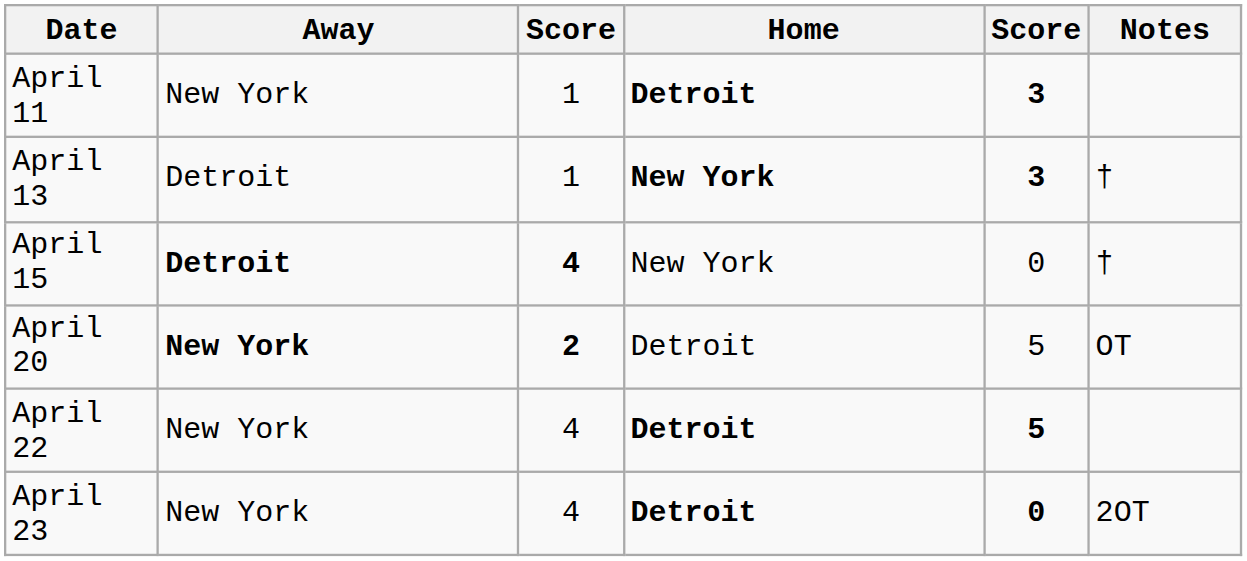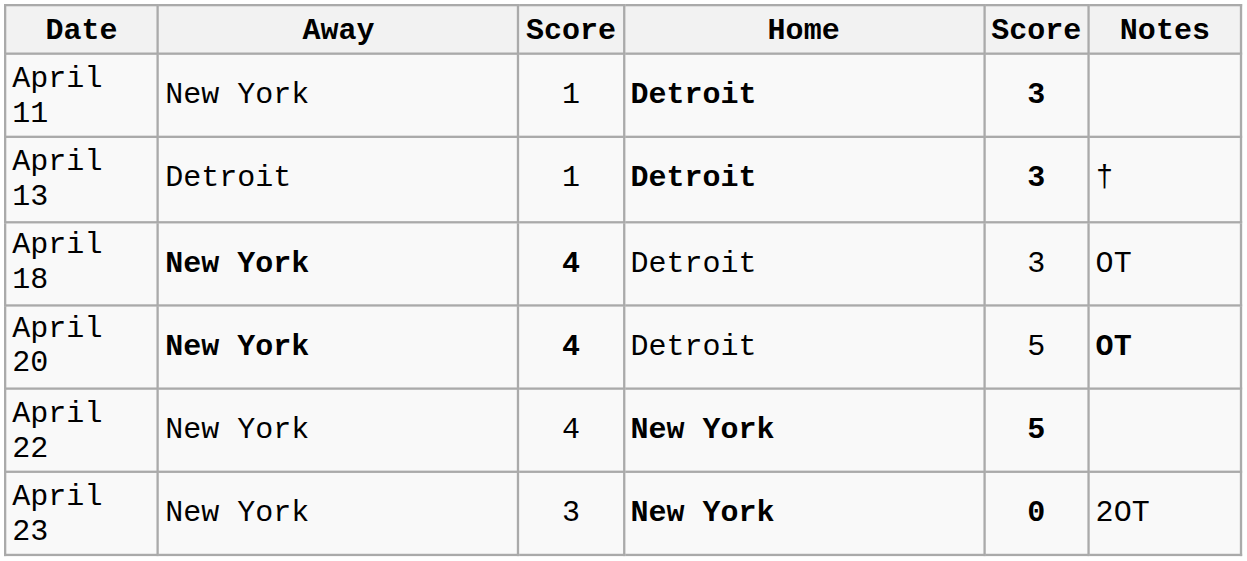April 13 | Home: New York -> Detroit
- row: April 15 | Detroit | 4 | New York | 0 | †
+ row: April 18 | New York | 4 | Detroit | 3 | OT
April 20 | column 3: 2 -> 4
April 20 | Notes: normal -> bold
April 22 | Home: Detroit -> New York
April 23 | column 3: 4 -> 3
April 23 | Home: Detroit -> New York
